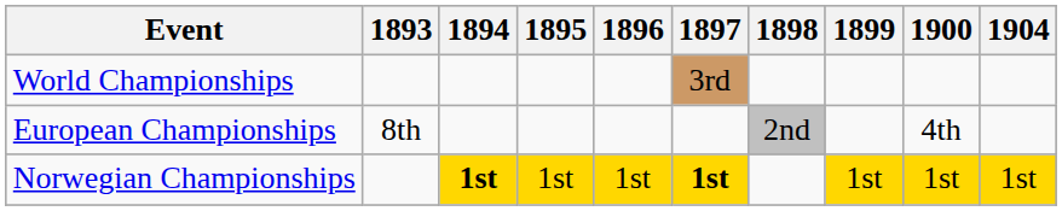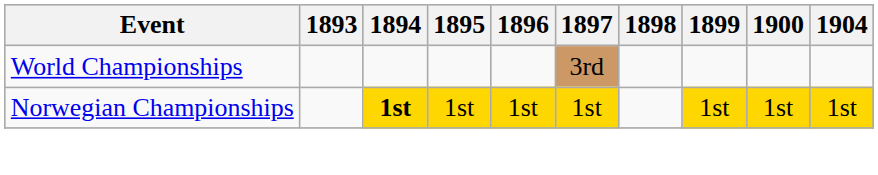- row: European Championships | 8th | 2nd | 4th
Norwegian Championships | 1897: bold -> normal
